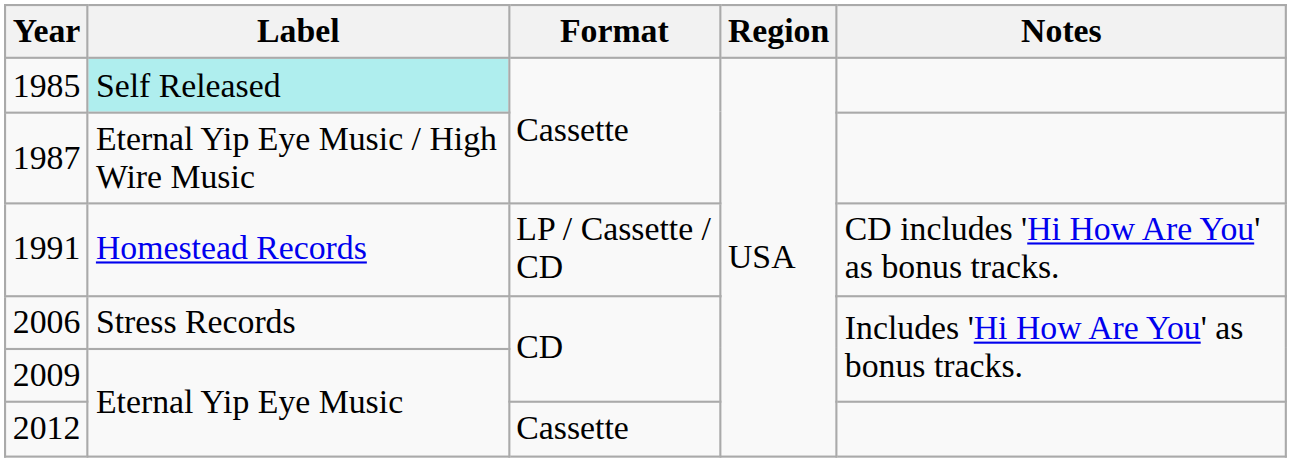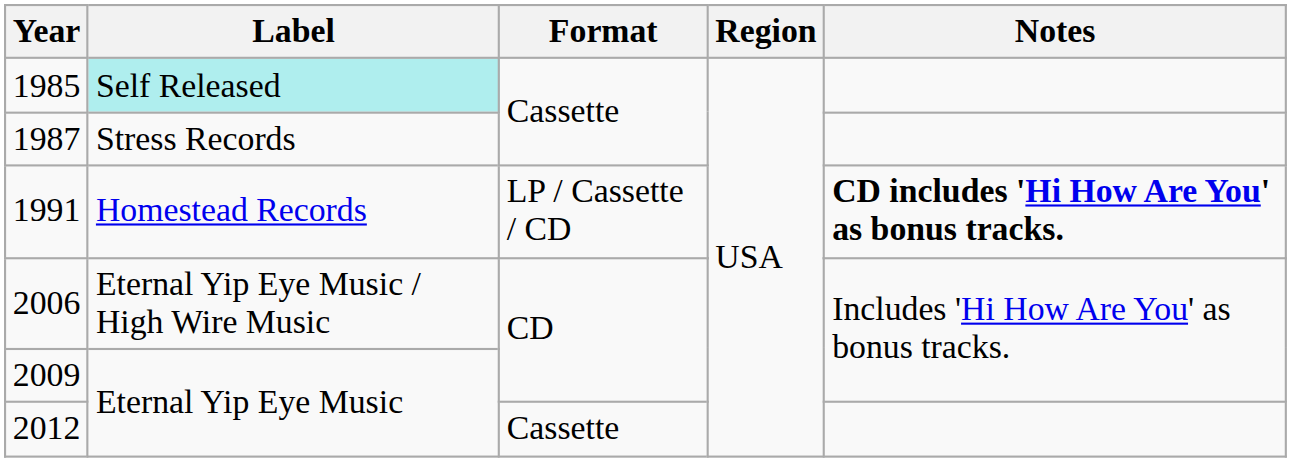1987 | Label: Eternal Yip Eye Music / High Wire Music -> Stress Records
1991 / LP / Cassette / CD | Notes: normal -> bold
2006 | Label: Stress Records -> Eternal Yip Eye Music / High Wire Music
